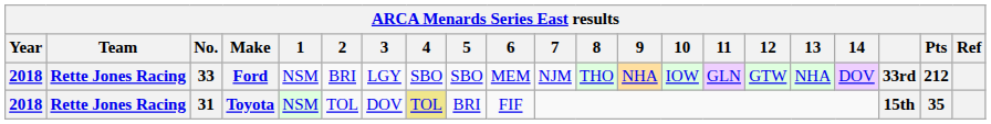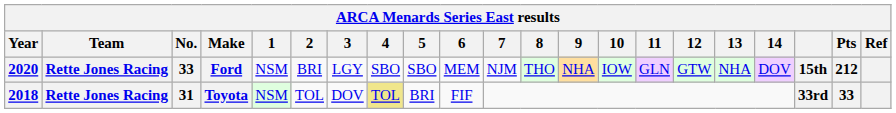Ford | Year: 2018 -> 2020
Ford | column 19: 33rd -> 15th
Toyota | column 19: 15th -> 33rd
Toyota | Pts: 35 -> 33
